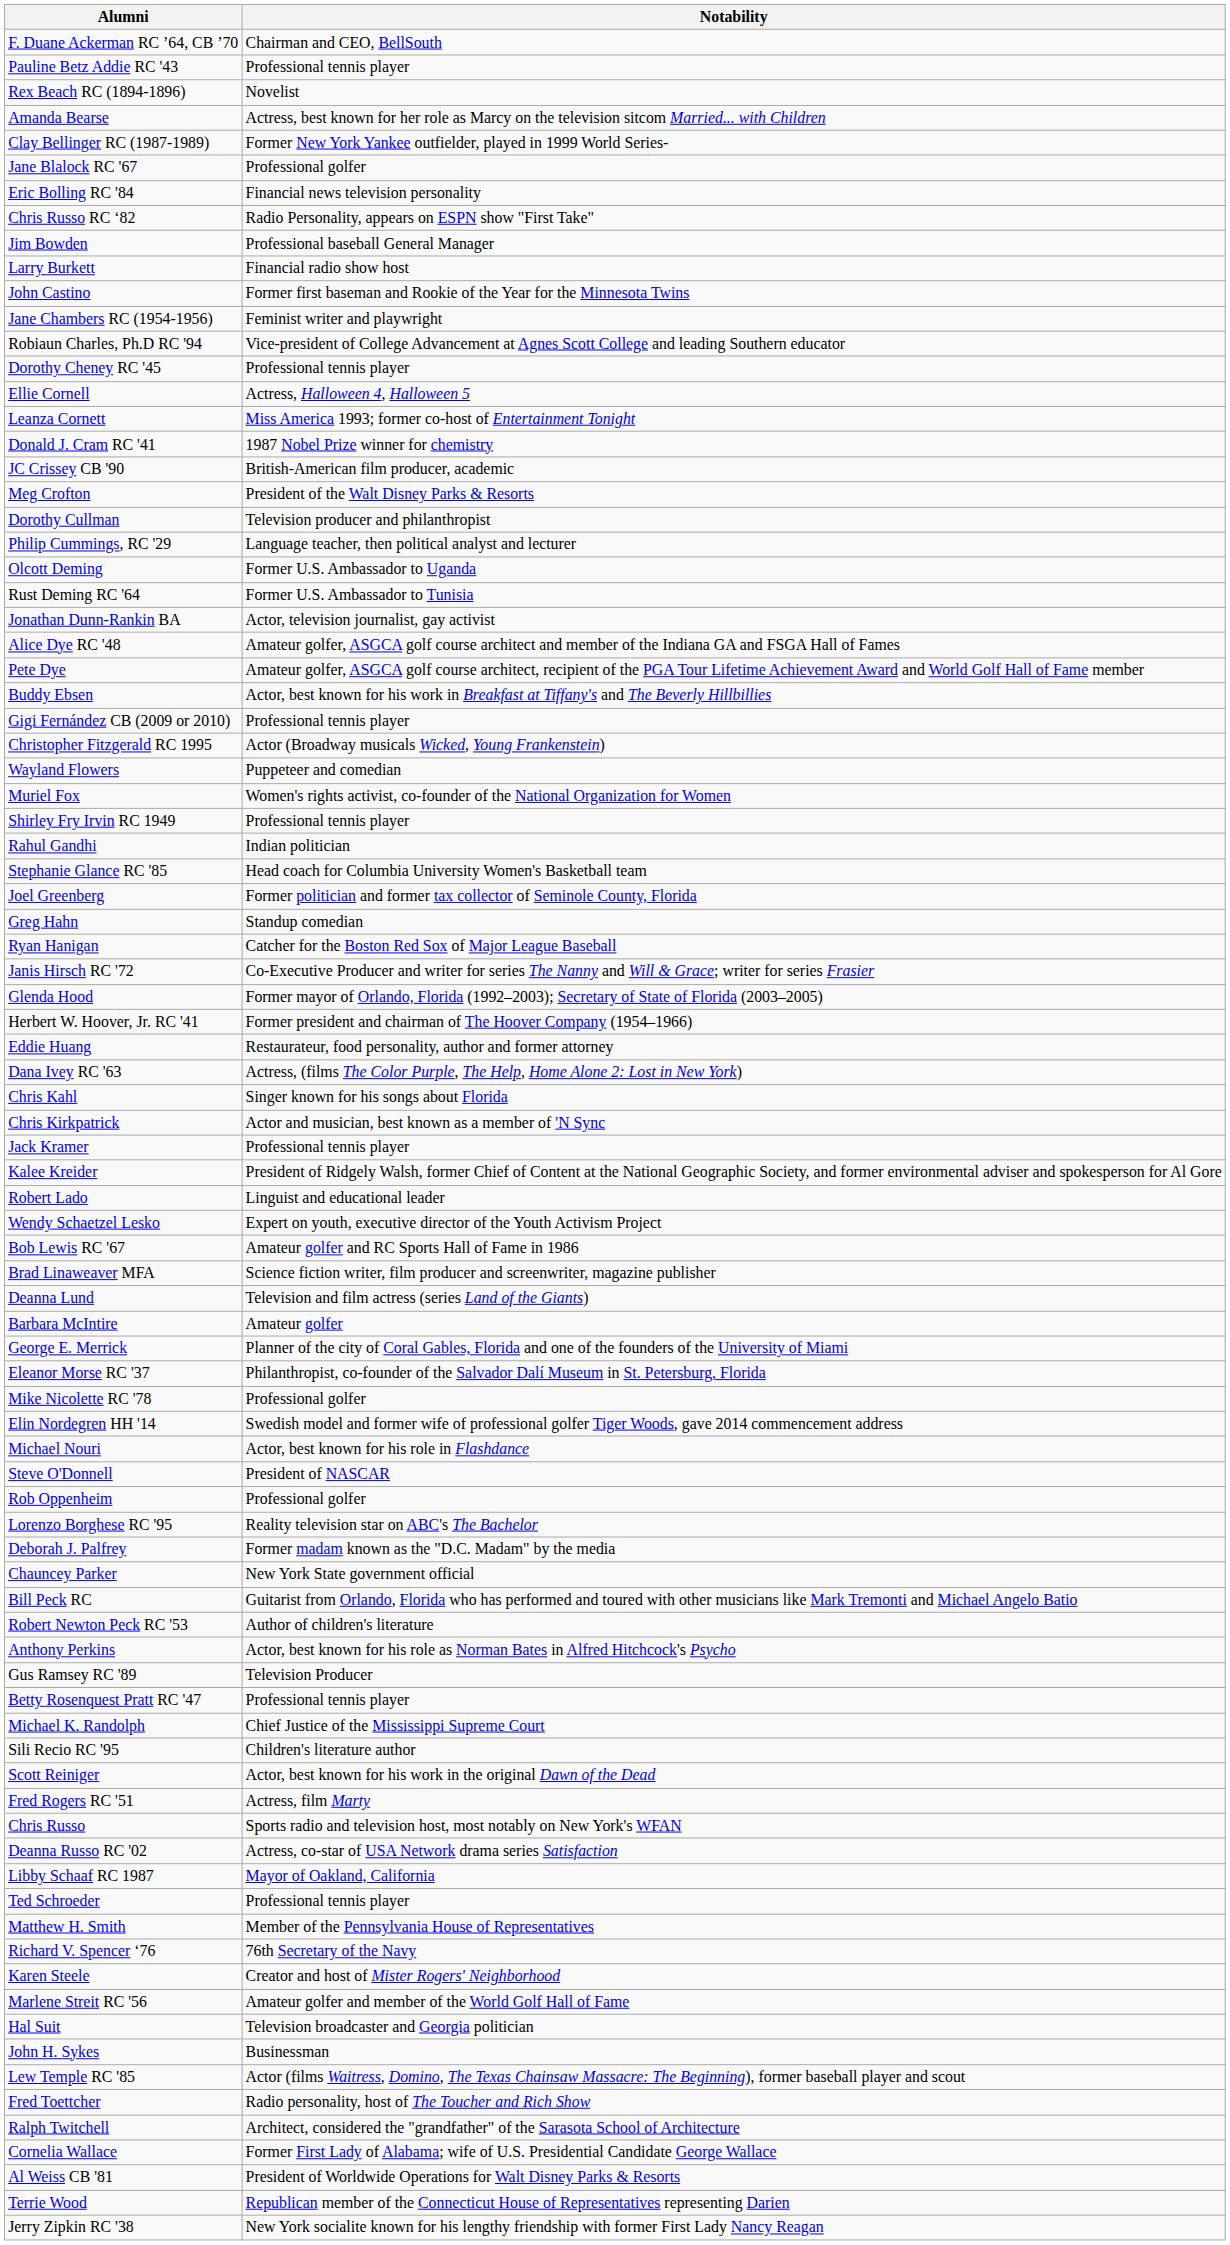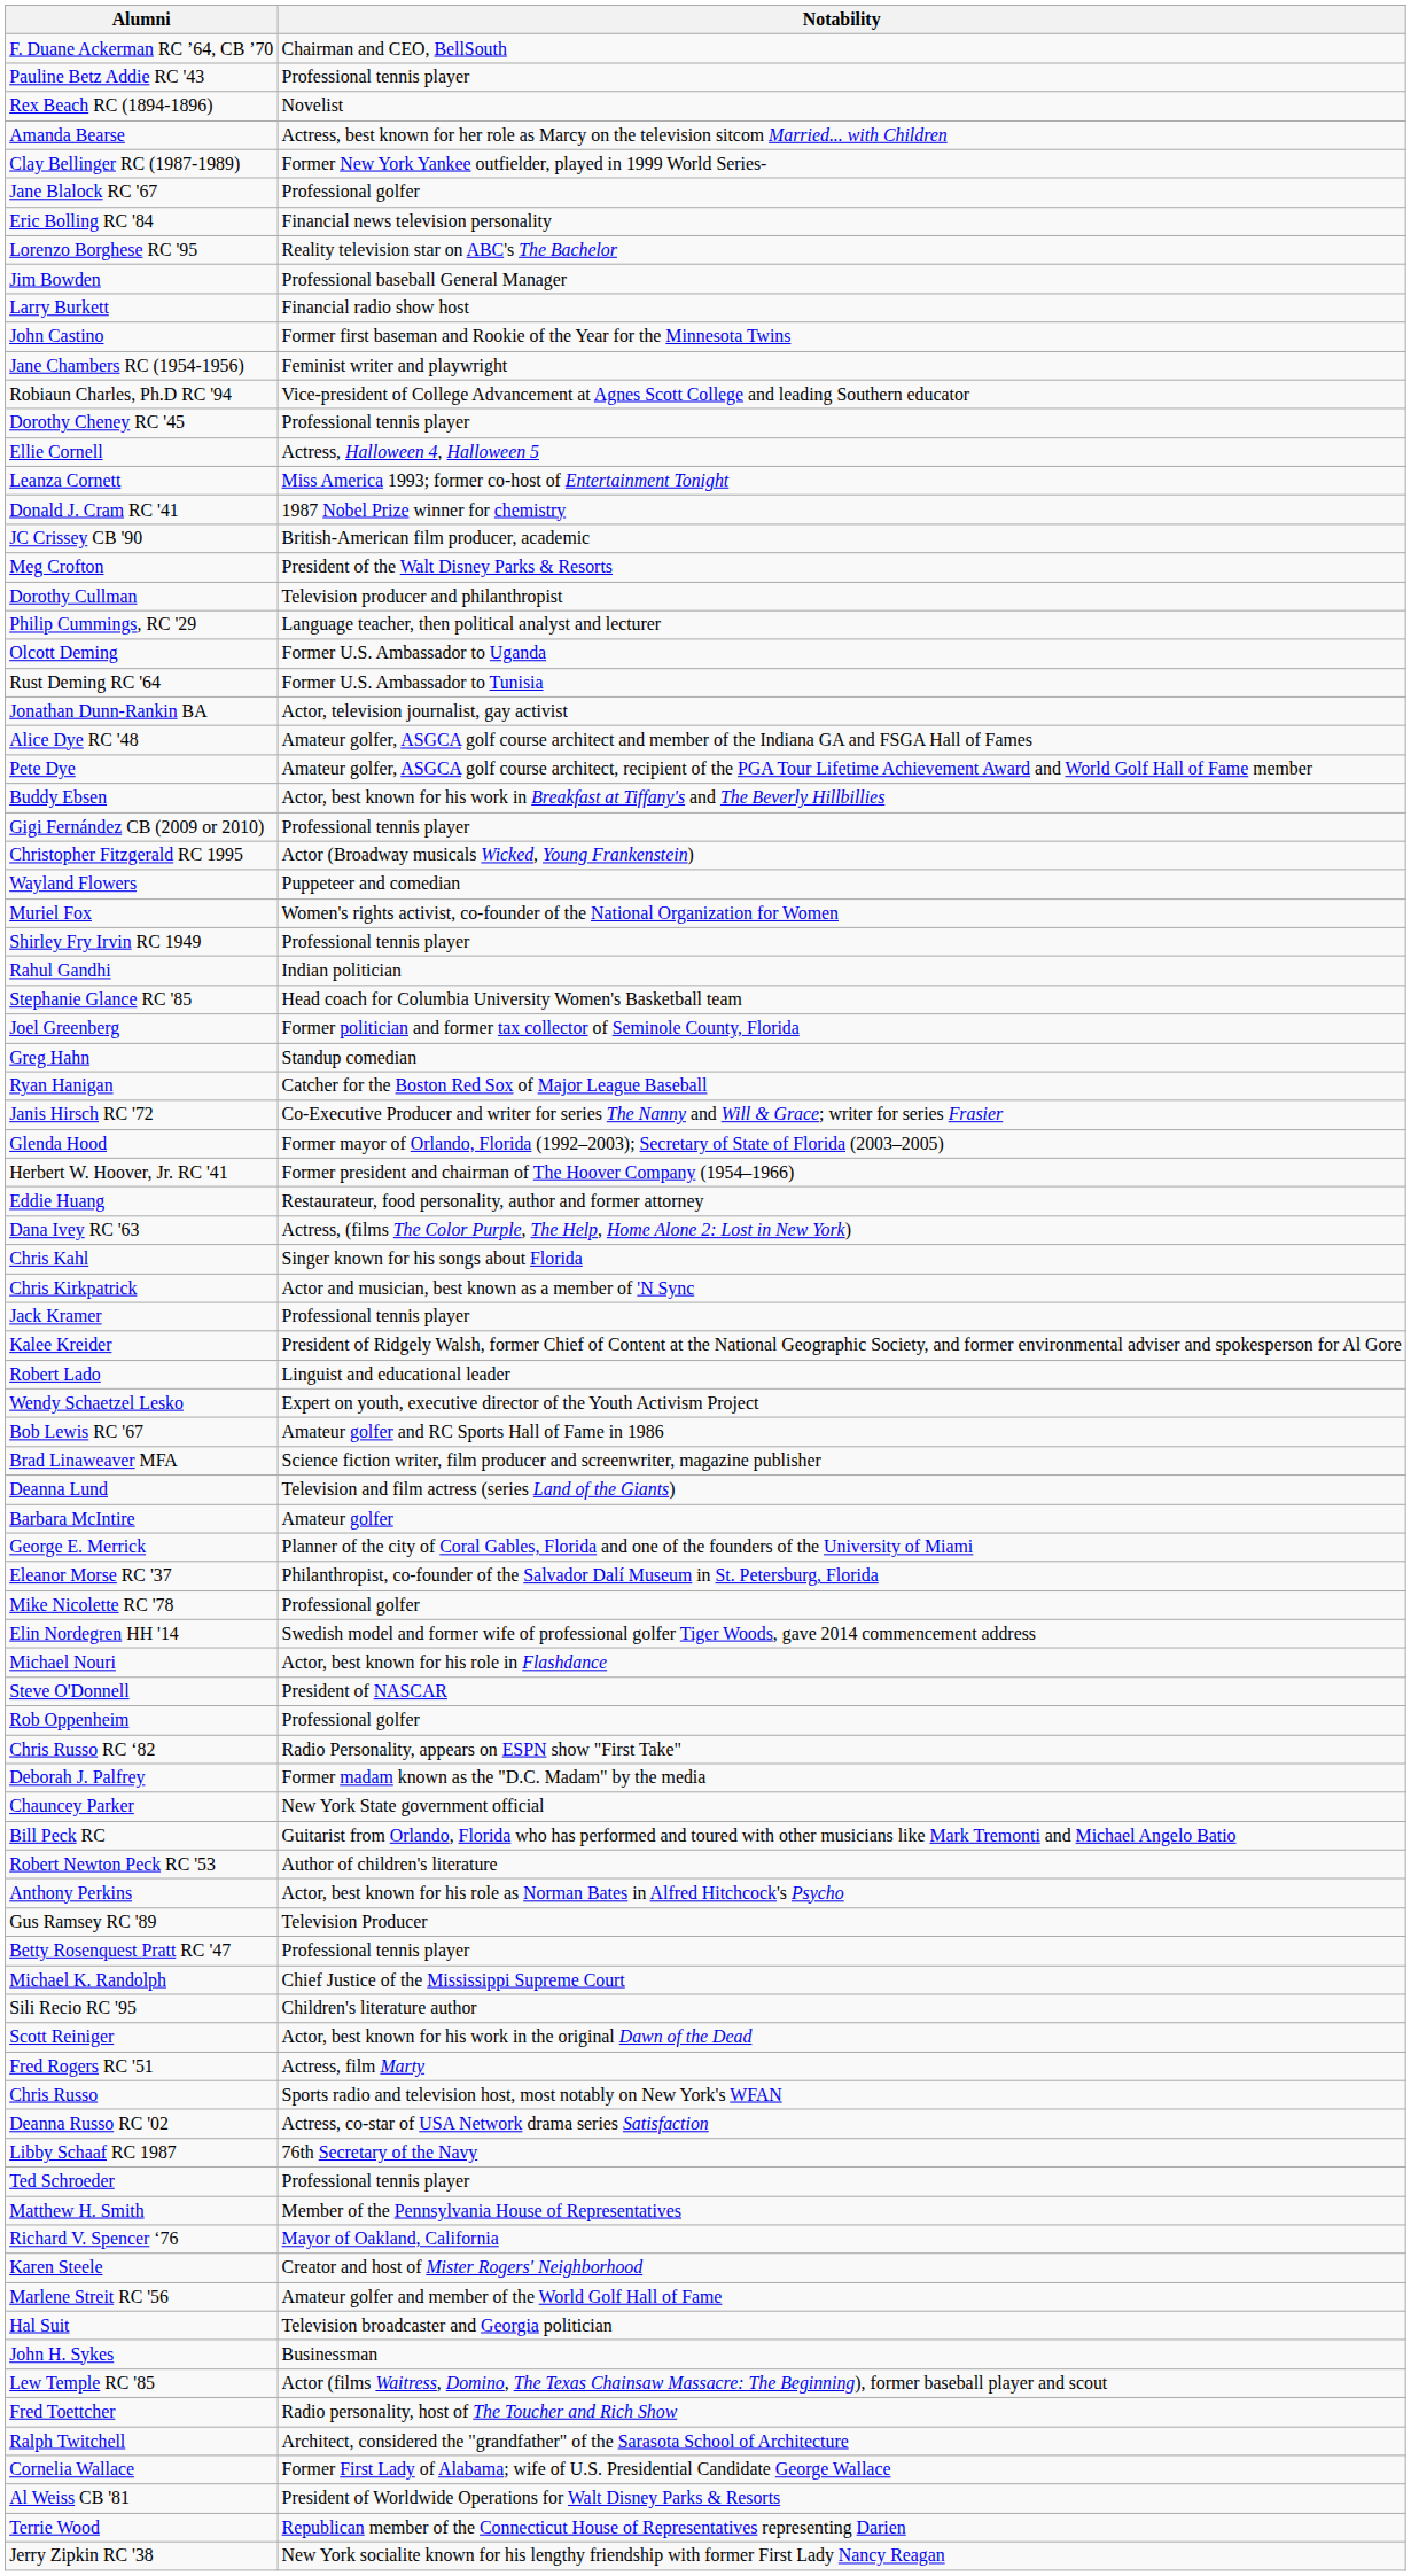rows swapped: Lorenzo Borghese RC '95 <-> Chris Russo RC ‘82
Libby Schaaf RC 1987 | Notability: Mayor of Oakland, California -> 76th Secretary of the Navy
Richard V. Spencer ‘76 | Notability: 76th Secretary of the Navy -> Mayor of Oakland, California
